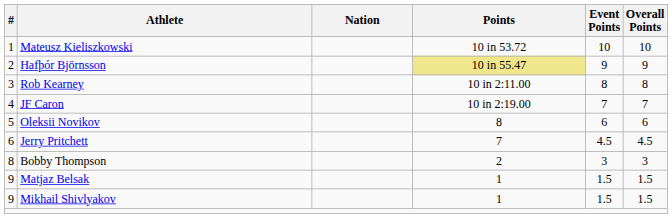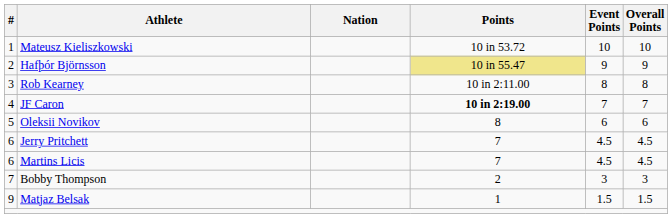JF Caron | Points: normal -> bold
+ row: 6 | Martins Licis | 7 | 4.5 | 4.5
Bobby Thompson | #: 8 -> 7
- row: 9 | Mikhail Shivlyakov | 1 | 1.5 | 1.5
